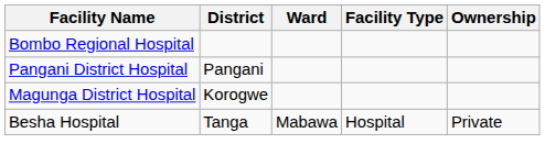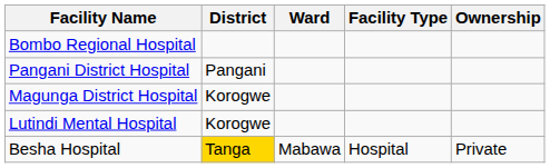+ row: Lutindi Mental Hospital | Korogwe
Besha Hospital | District: no background -> gold background
